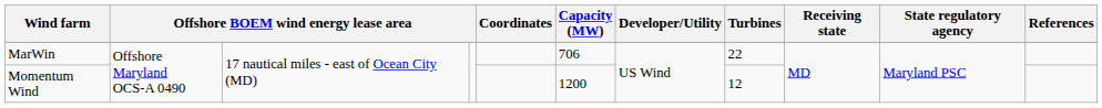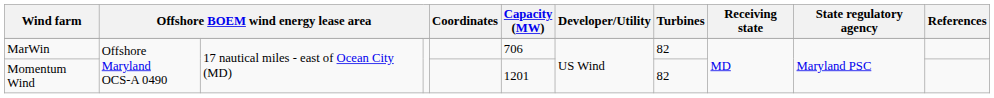MarWin | Turbines: 22 -> 82
Momentum Wind | Capacity (MW): 1200 -> 1201
Momentum Wind | Turbines: 12 -> 82
